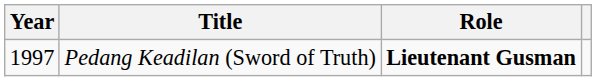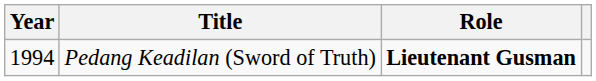Pedang Keadilan (Sword of Truth) | Year: 1997 -> 1994
